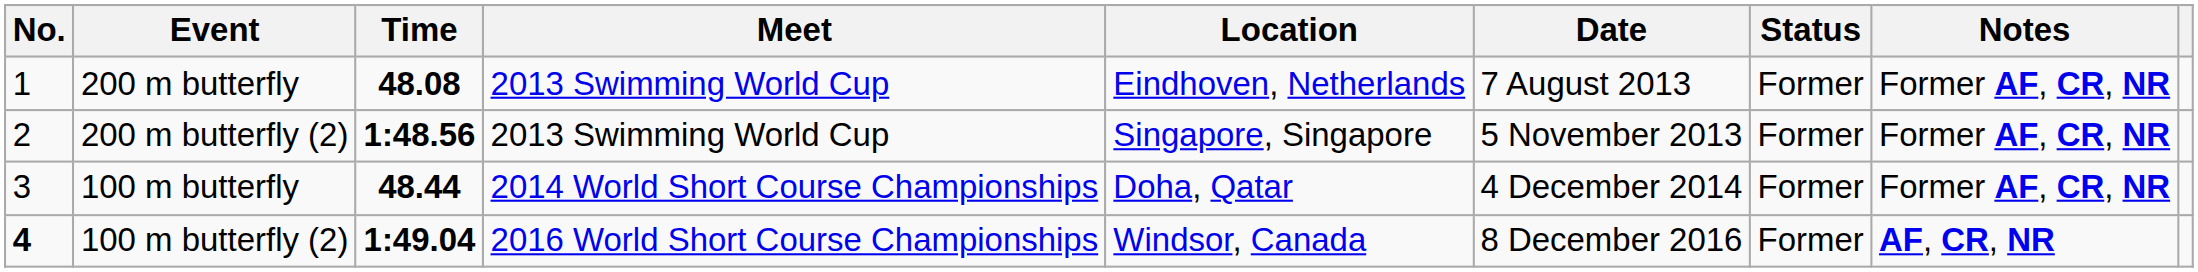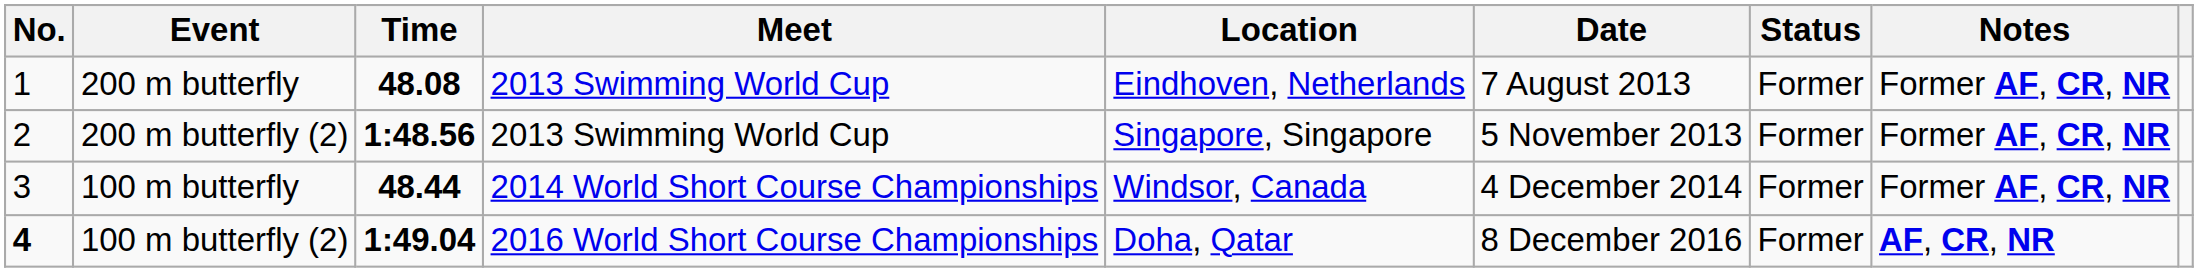100 m butterfly | Location: Doha, Qatar -> Windsor, Canada
100 m butterfly (2) | Location: Windsor, Canada -> Doha, Qatar
